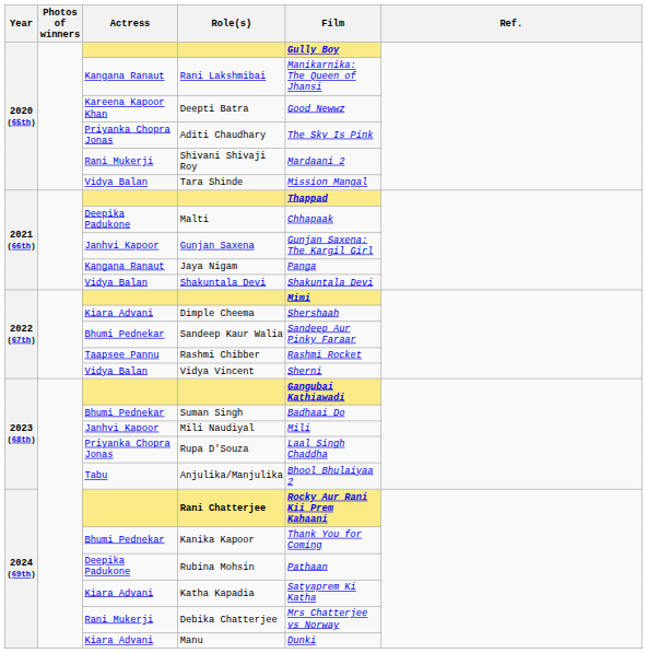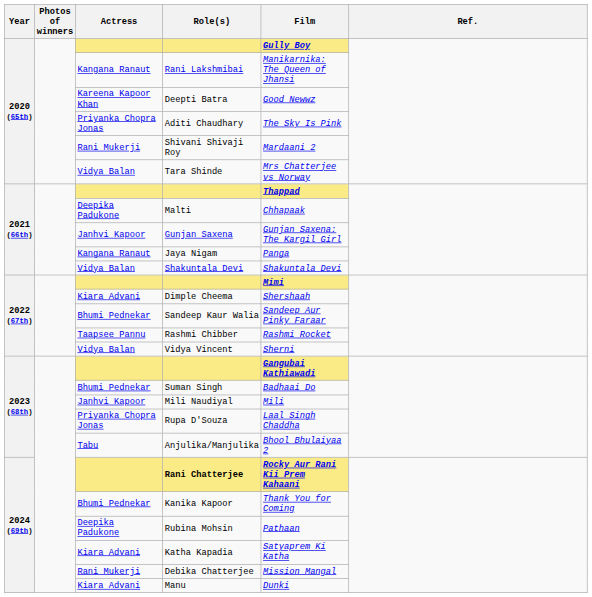Tara Shinde | Film: Mission Mangal -> Mrs Chatterjee vs Norway
Debika Chatterjee | Film: Mrs Chatterjee vs Norway -> Mission Mangal
